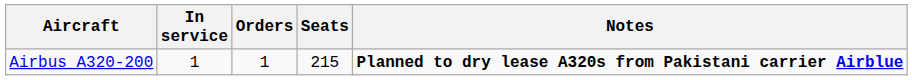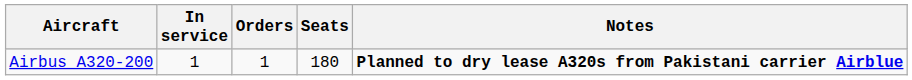Airbus A320-200 | Seats: 215 -> 180
